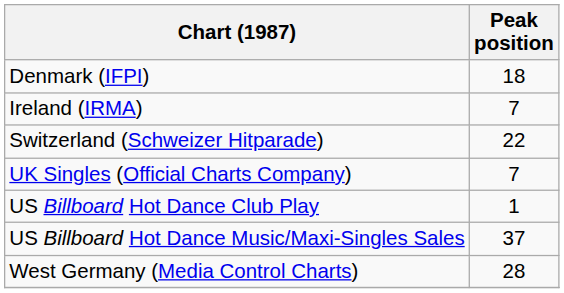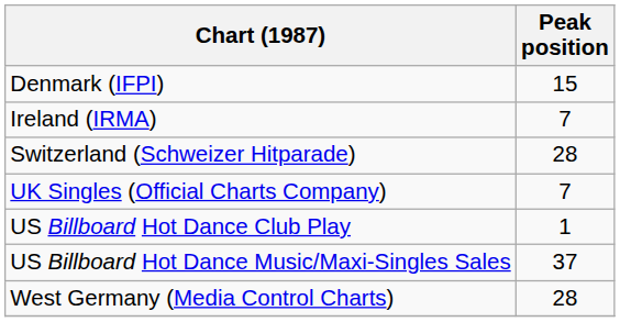Denmark (IFPI) | Peak position: 18 -> 15
Switzerland (Schweizer Hitparade) | Peak position: 22 -> 28
